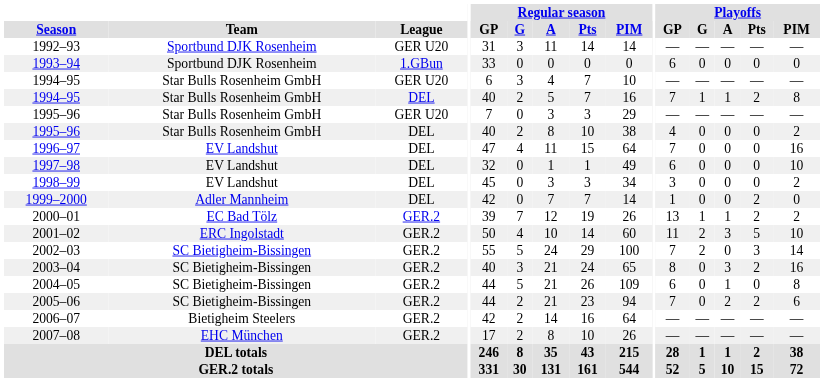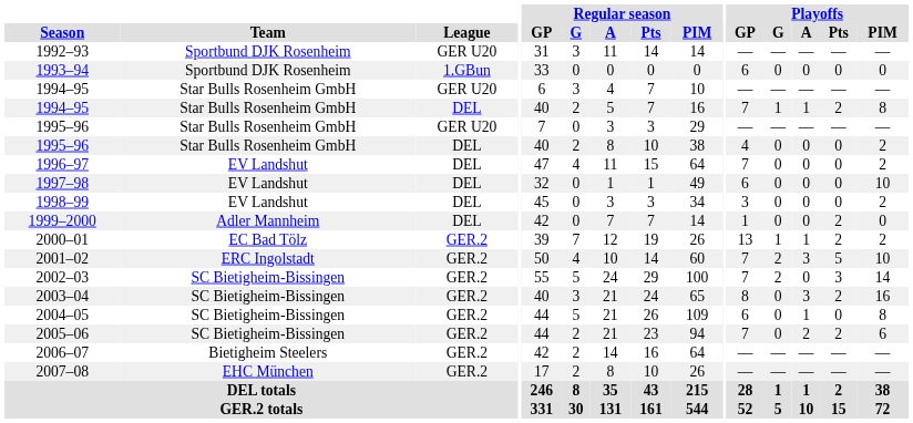1996–97 | Playoffs / PIM: 16 -> 2
2001–02 | Playoffs / GP: 11 -> 7
